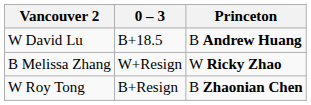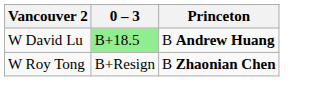W David Lu | 0 – 3: no background -> lightgreen background
- row: B Melissa Zhang | W+Resign | W Ricky Zhao
